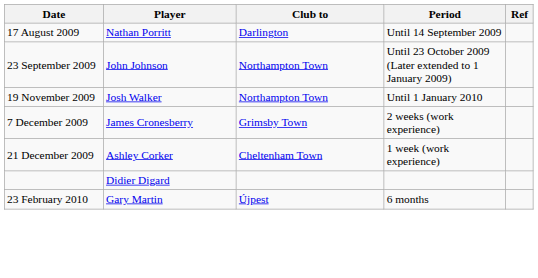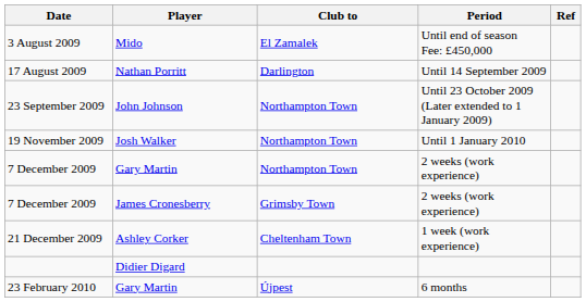+ row: 3 August 2009 | Mido | El Zamalek | Until end of season Fee: £450,000
+ row: 7 December 2009 | Gary Martin | Northampton Town | 2 weeks (work experience)
